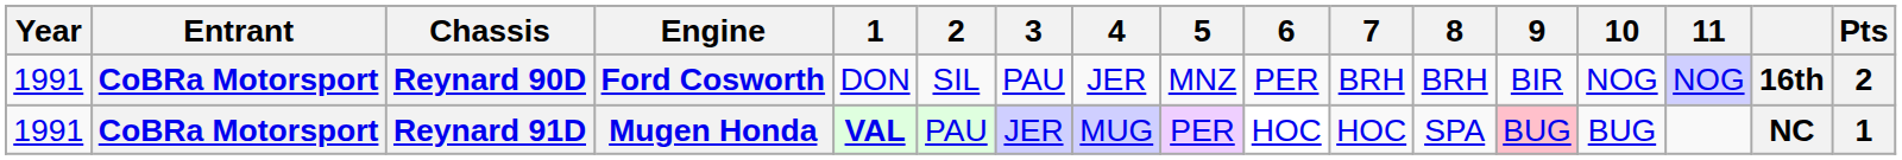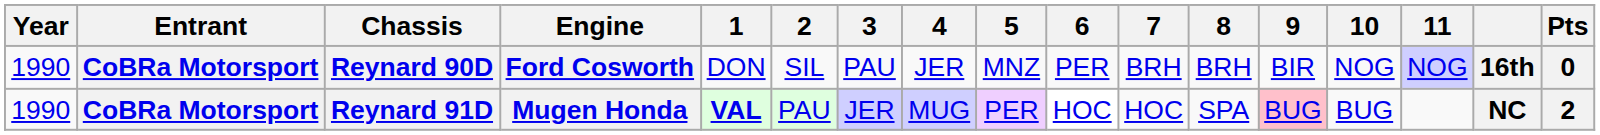Reynard 90D | Year: 1991 -> 1990
Reynard 90D | Pts: 2 -> 0
Reynard 91D | Year: 1991 -> 1990
Reynard 91D | Pts: 1 -> 2
